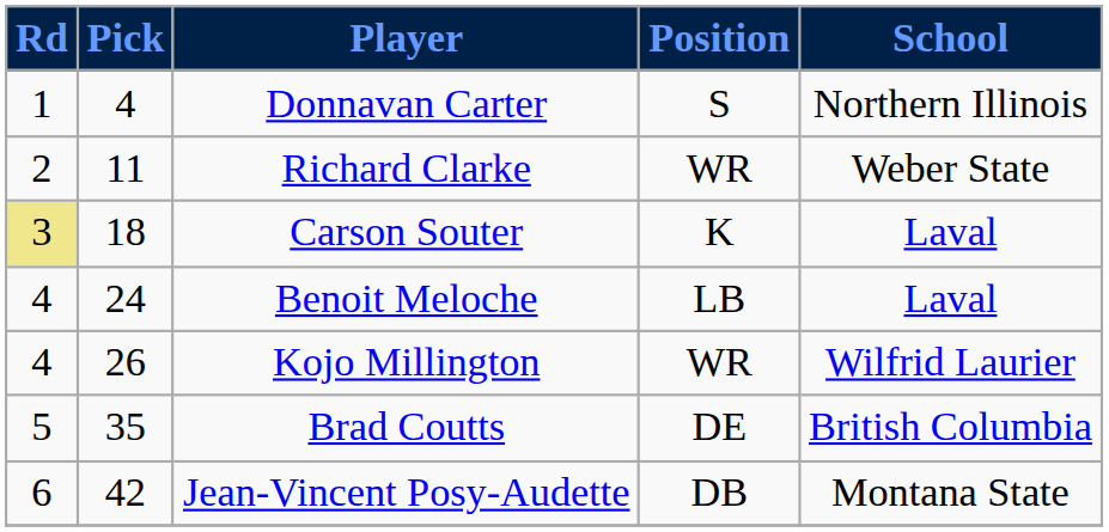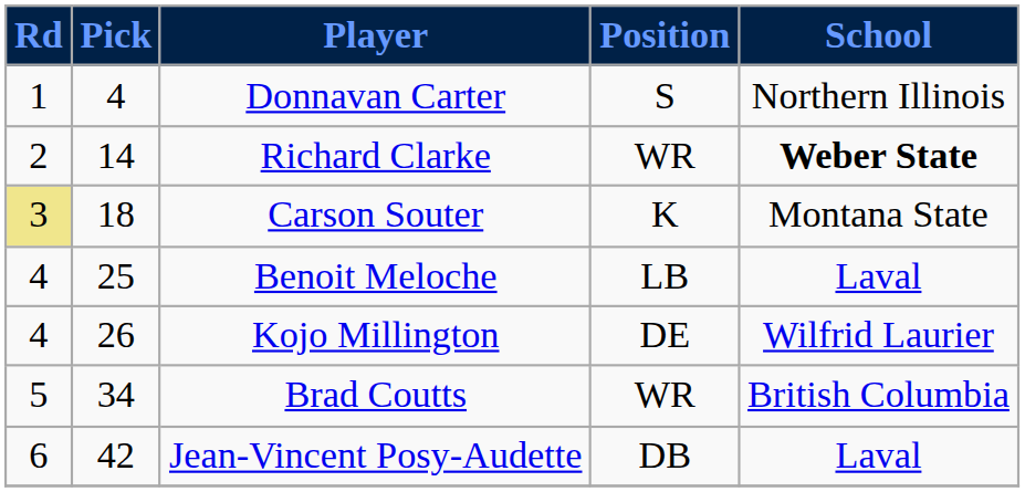Richard Clarke | Pick: 11 -> 14
Richard Clarke | School: normal -> bold
Carson Souter | School: Laval -> Montana State
Benoit Meloche | Pick: 24 -> 25
Kojo Millington | Position: WR -> DE
Brad Coutts | Pick: 35 -> 34
Brad Coutts | Position: DE -> WR
Jean-Vincent Posy-Audette | School: Montana State -> Laval
